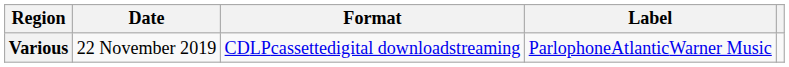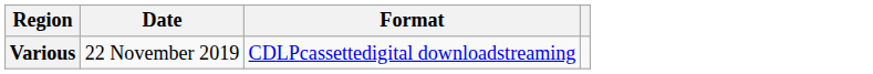- column: Label | ParlophoneAtlanticWarner Music
